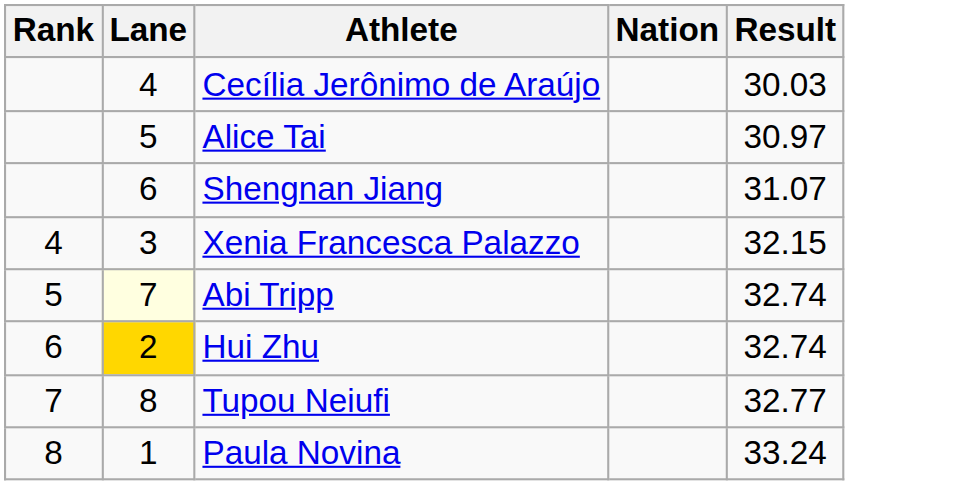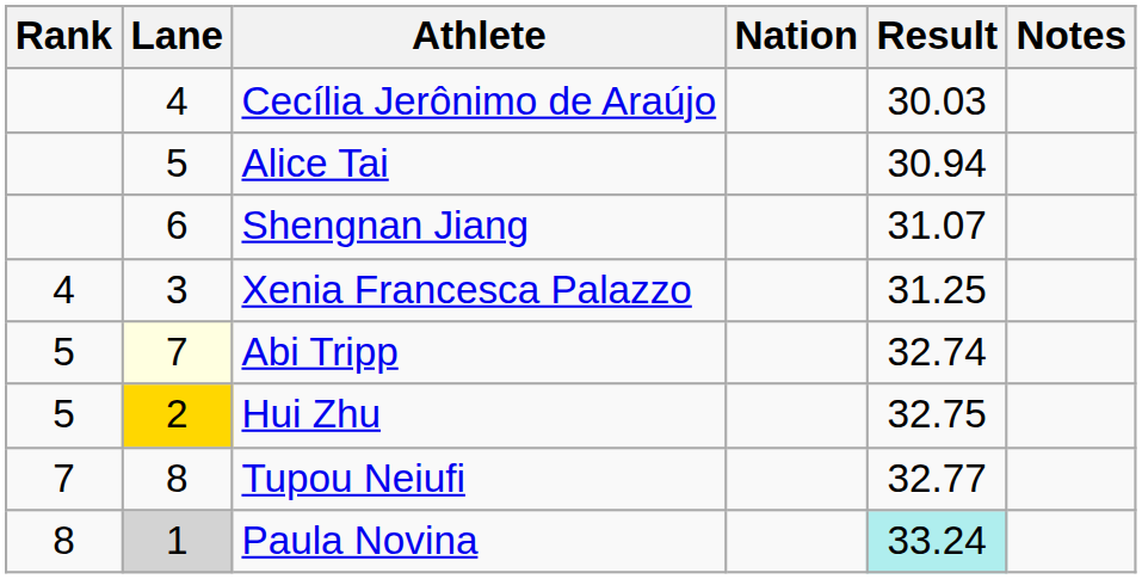+ column: Notes
Alice Tai | Result: 30.97 -> 30.94
Xenia Francesca Palazzo | Result: 32.15 -> 31.25
Hui Zhu | Rank: 6 -> 5
Hui Zhu | Result: 32.74 -> 32.75
Paula Novina | Lane: no background -> lightgrey background
Paula Novina | Result: no background -> paleturquoise background
